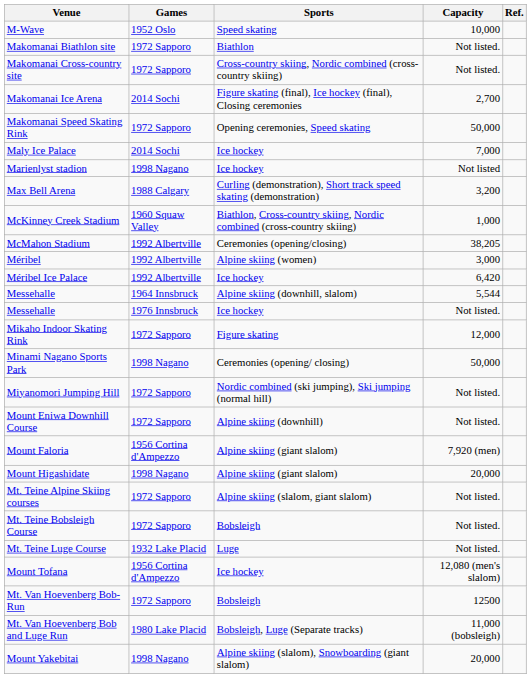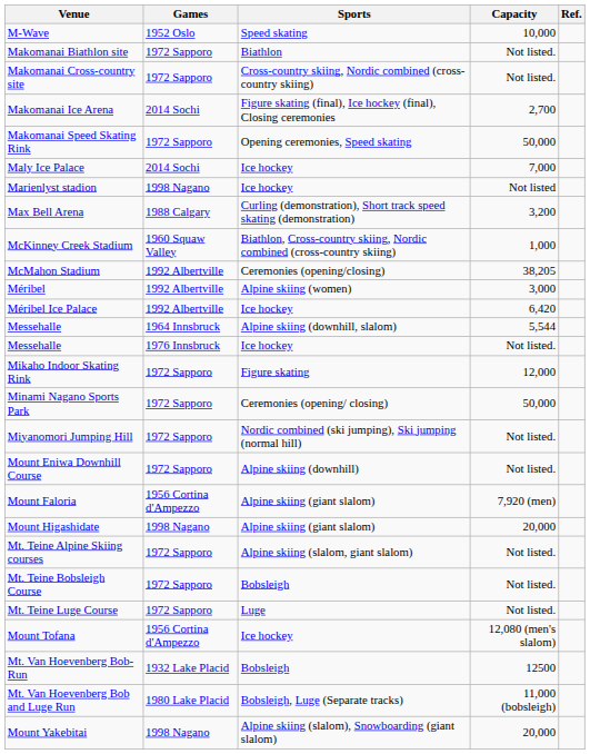Minami Nagano Sports Park | Games: 1998 Nagano -> 1972 Sapporo
Mt. Teine Luge Course | Games: 1932 Lake Placid -> 1972 Sapporo
Mt. Van Hoevenberg Bob-Run | Games: 1972 Sapporo -> 1932 Lake Placid
